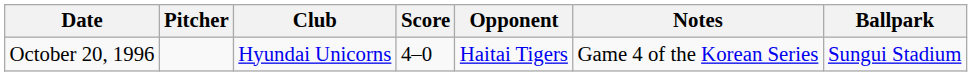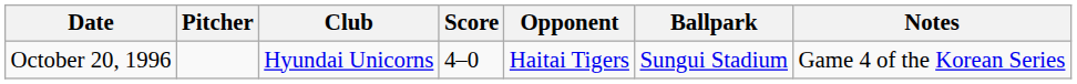columns swapped: Ballpark <-> Notes
